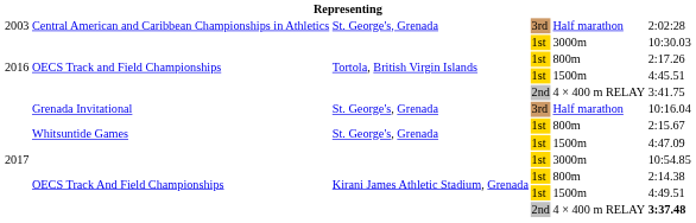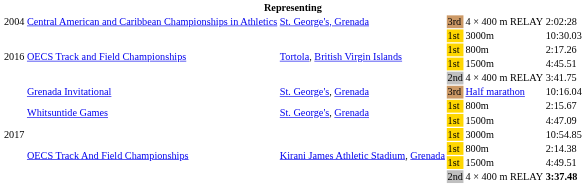Central American and Caribbean Championships in Athletics | column 1: 2003 -> 2004
Central American and Caribbean Championships in Athletics | column 5: Half marathon -> 4 × 400 m RELAY
